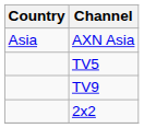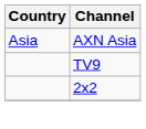- row: TV5
